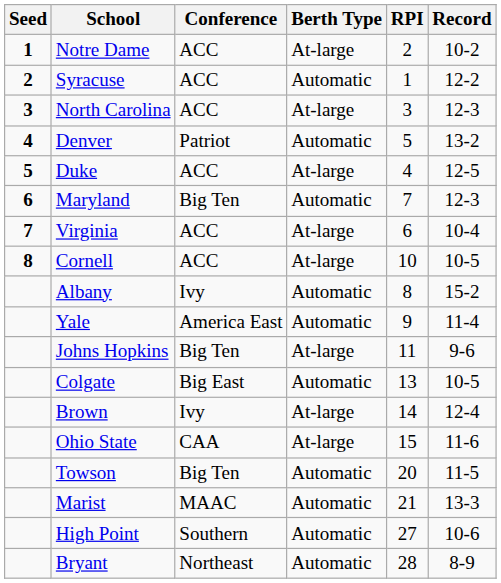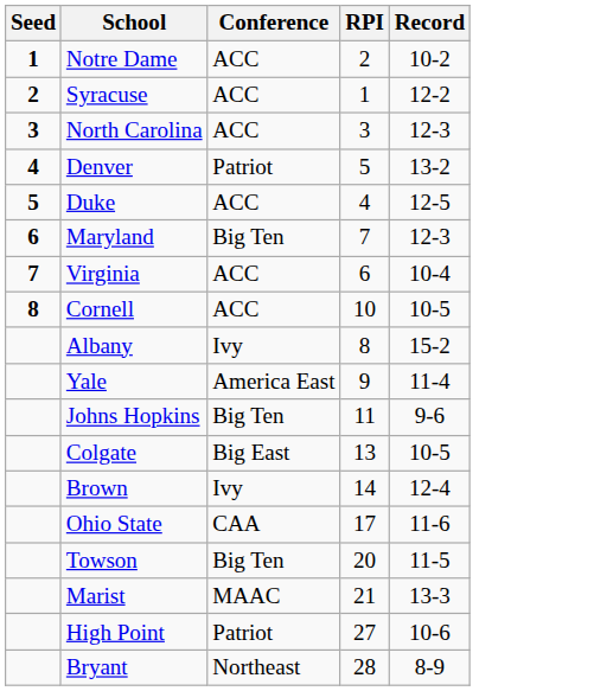- column: Berth Type | At-large | Automatic | At-large | Automatic | At-large | Automatic | At-large | At-large | Automatic | Automatic | At-large | Automatic | At-large | At-large | Automatic | Automatic | Automatic | Automatic
Ohio State | RPI: 15 -> 17
High Point | Conference: Southern -> Patriot
